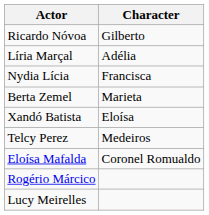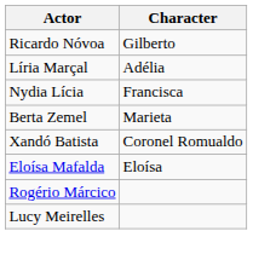Xandó Batista | Character: Eloísa -> Coronel Romualdo
- row: Telcy Perez | Medeiros
Eloísa Mafalda | Character: Coronel Romualdo -> Eloísa
